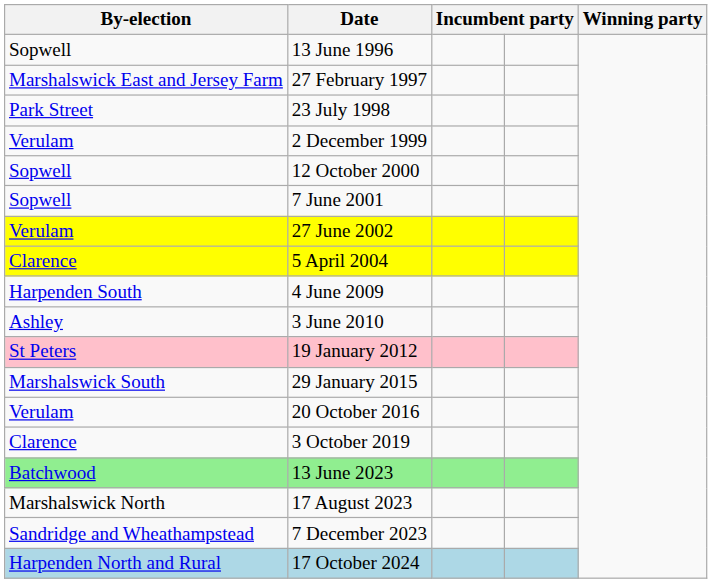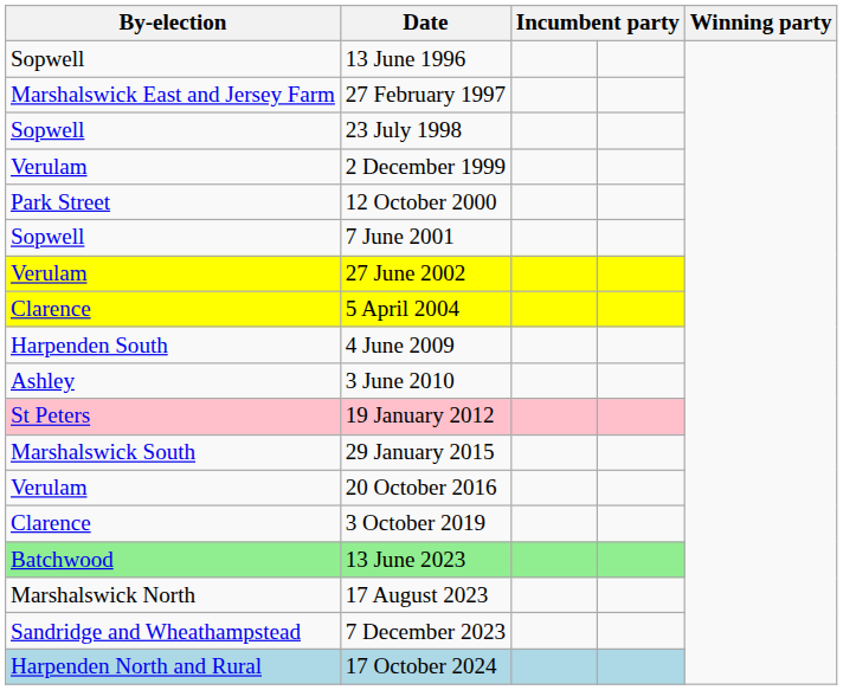23 July 1998 | By-election: Park Street -> Sopwell
12 October 2000 | By-election: Sopwell -> Park Street
